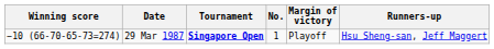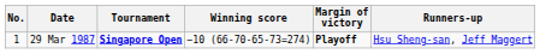columns swapped: No. <-> Winning score
29 Mar 1987 | Margin of victory: normal -> bold
